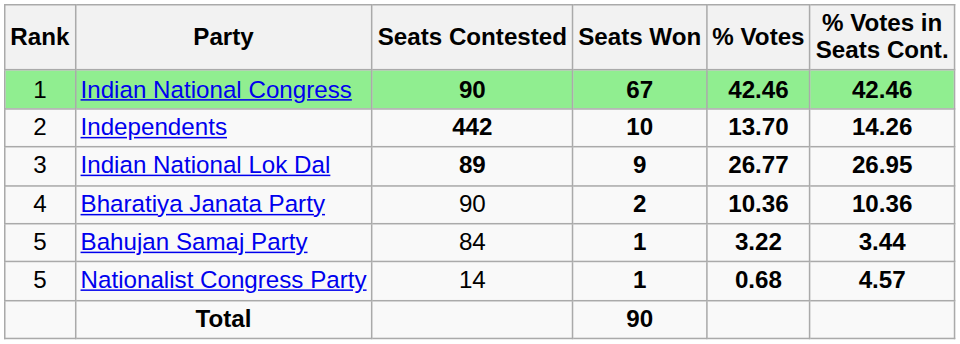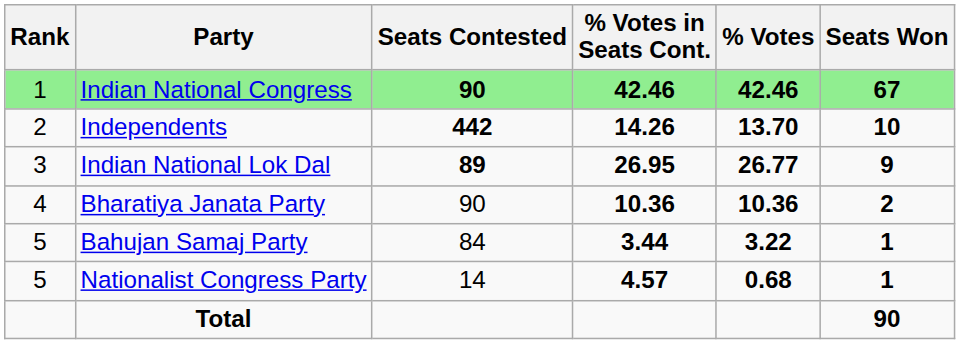columns swapped: Seats Won <-> % Votes in Seats Cont.
